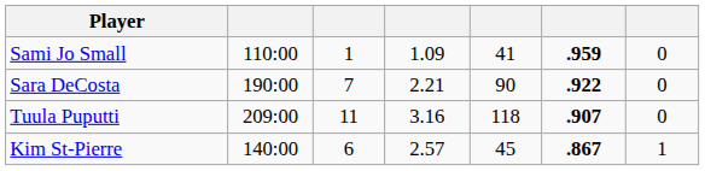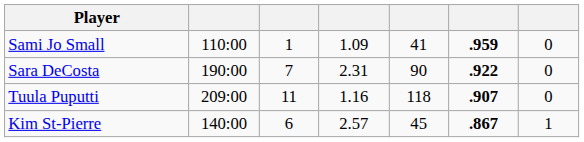Sara DeCosta | column 4: 2.21 -> 2.31
Tuula Puputti | column 4: 3.16 -> 1.16
